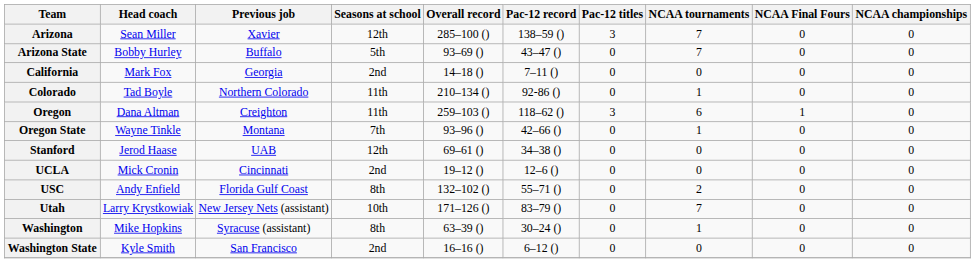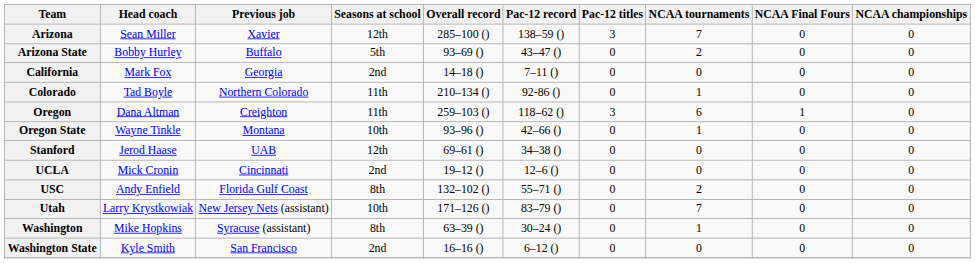Arizona State | NCAA tournaments: 7 -> 2
Oregon State | Seasons at school: 7th -> 10th
